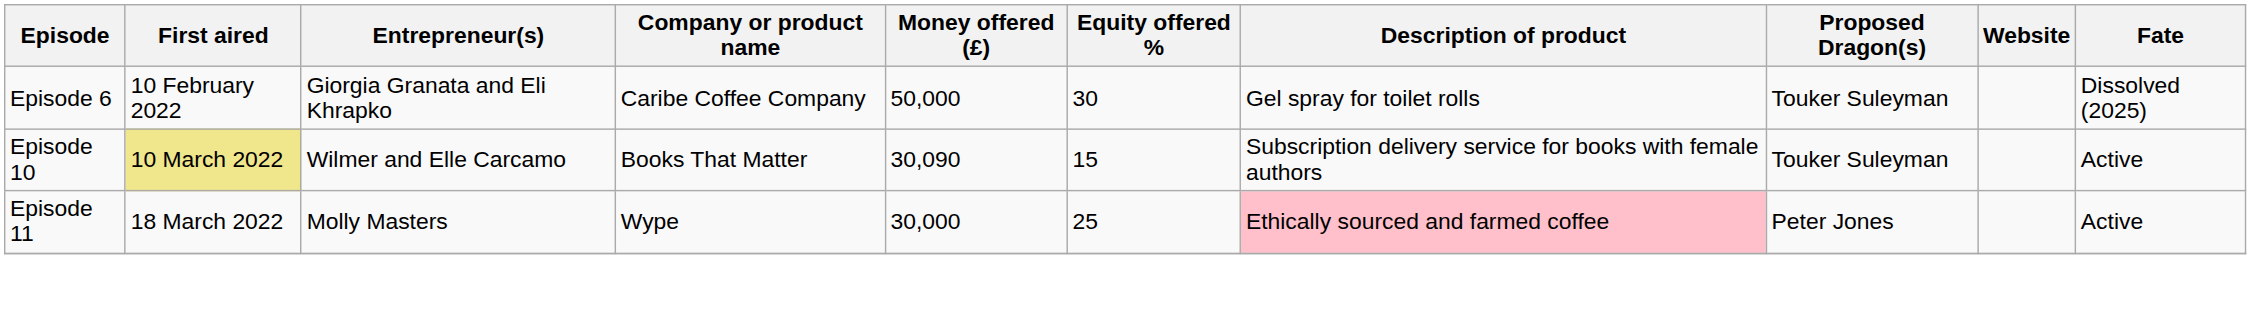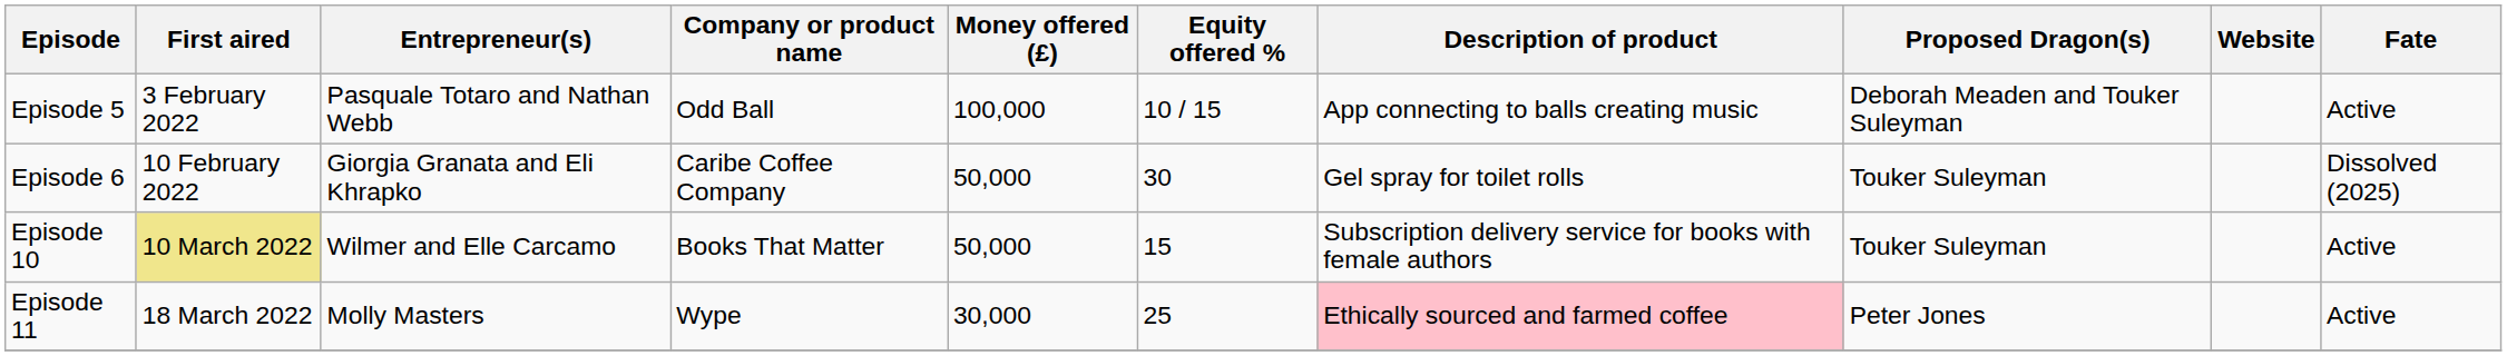+ row: Episode 5 | 3 February 2022 | Pasquale Totaro and Nathan Webb | Odd Ball | 100,000 | 10 / 15 | App connecting to balls creating music | Deborah Meaden and Touker Suleyman | Active
Episode 10 | Money offered (£): 30,090 -> 50,000
